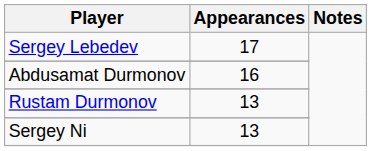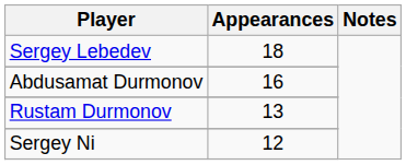Sergey Lebedev | Appearances: 17 -> 18
Sergey Ni | Appearances: 13 -> 12
